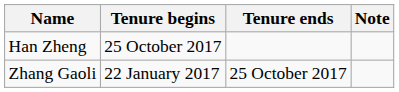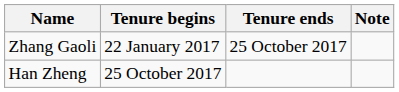rows swapped: Zhang Gaoli <-> Han Zheng
